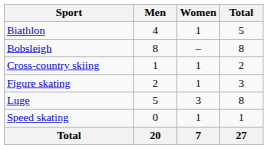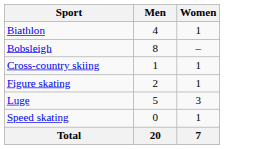- column: Total | 5 | 8 | 2 | 3 | 8 | 1 | 27
